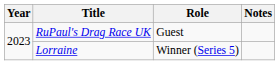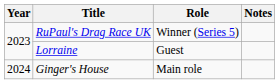RuPaul's Drag Race UK | Role: Guest -> Winner (Series 5)
Lorraine | Role: Winner (Series 5) -> Guest
+ row: 2024 | Ginger's House | Main role
